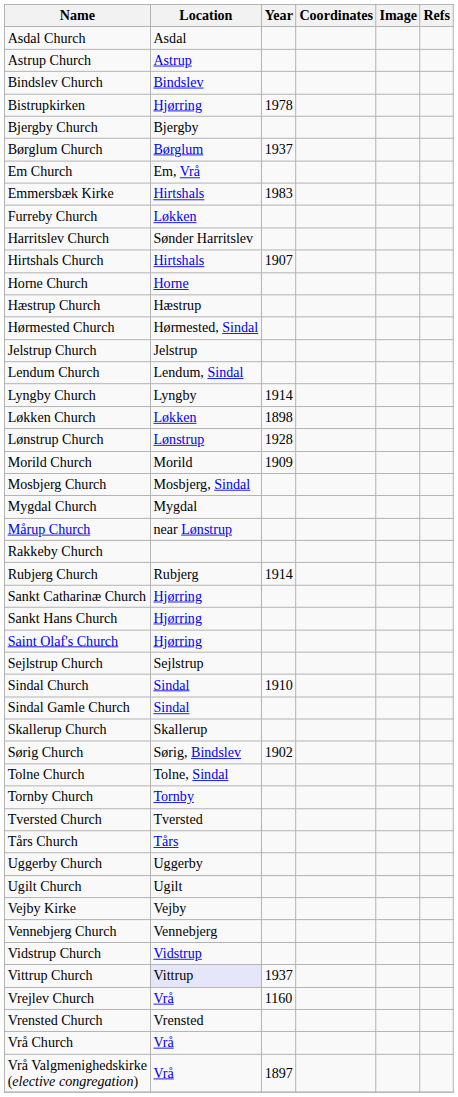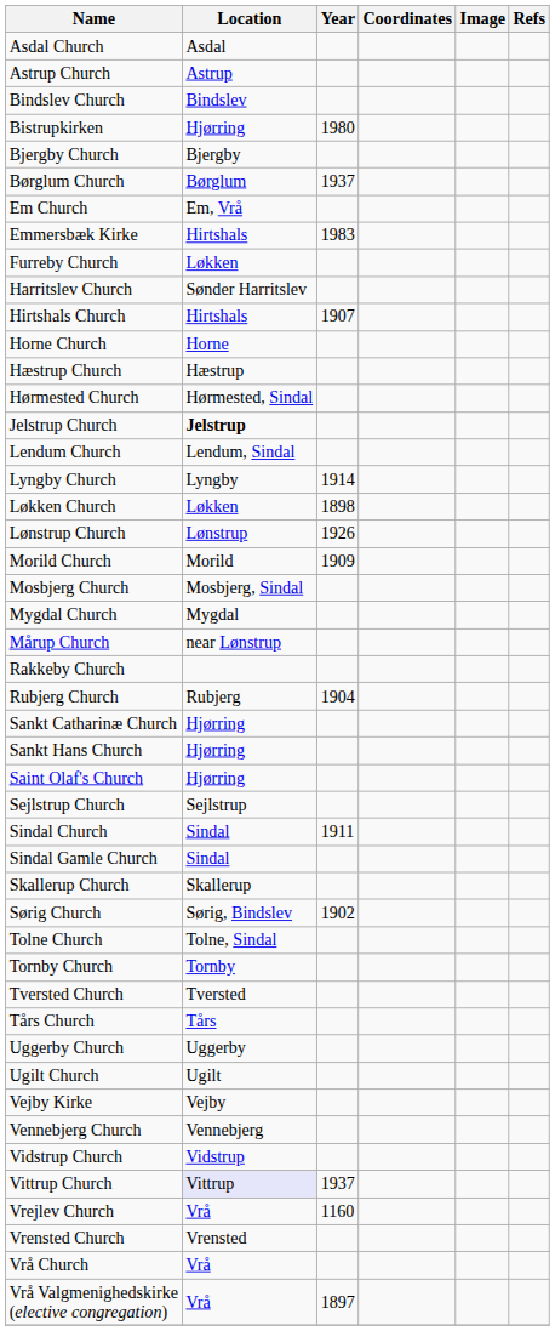Bistrupkirken | Year: 1978 -> 1980
Jelstrup Church | Location: normal -> bold
Lønstrup Church | Year: 1928 -> 1926
Rubjerg Church | Year: 1914 -> 1904
Sindal Church | Year: 1910 -> 1911
